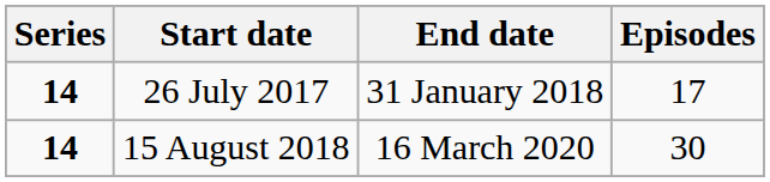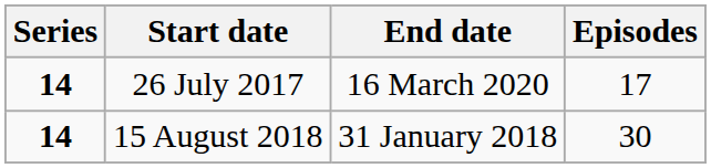26 July 2017 | End date: 31 January 2018 -> 16 March 2020
15 August 2018 | End date: 16 March 2020 -> 31 January 2018
